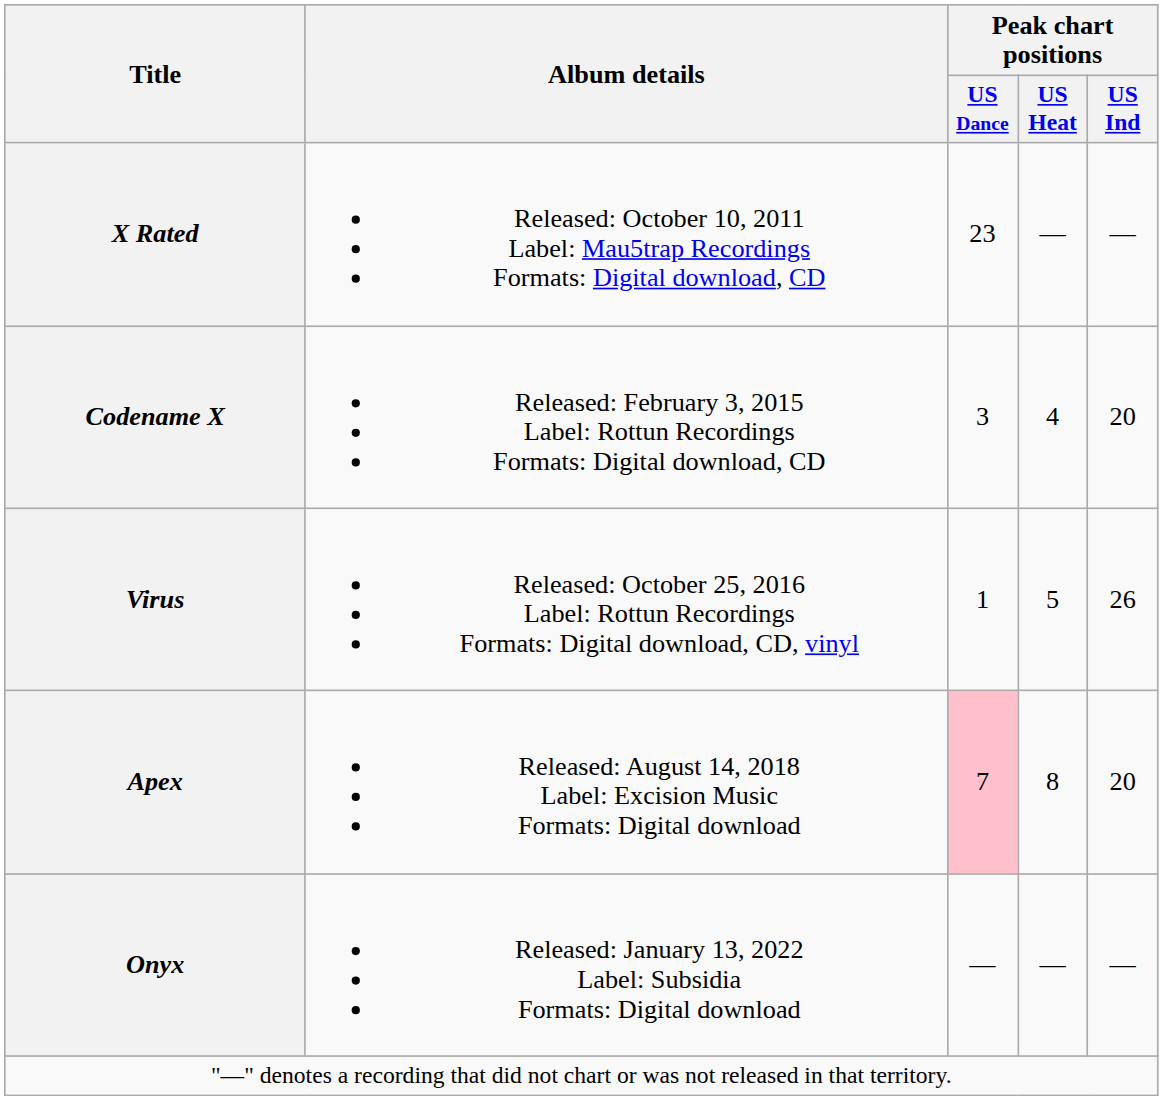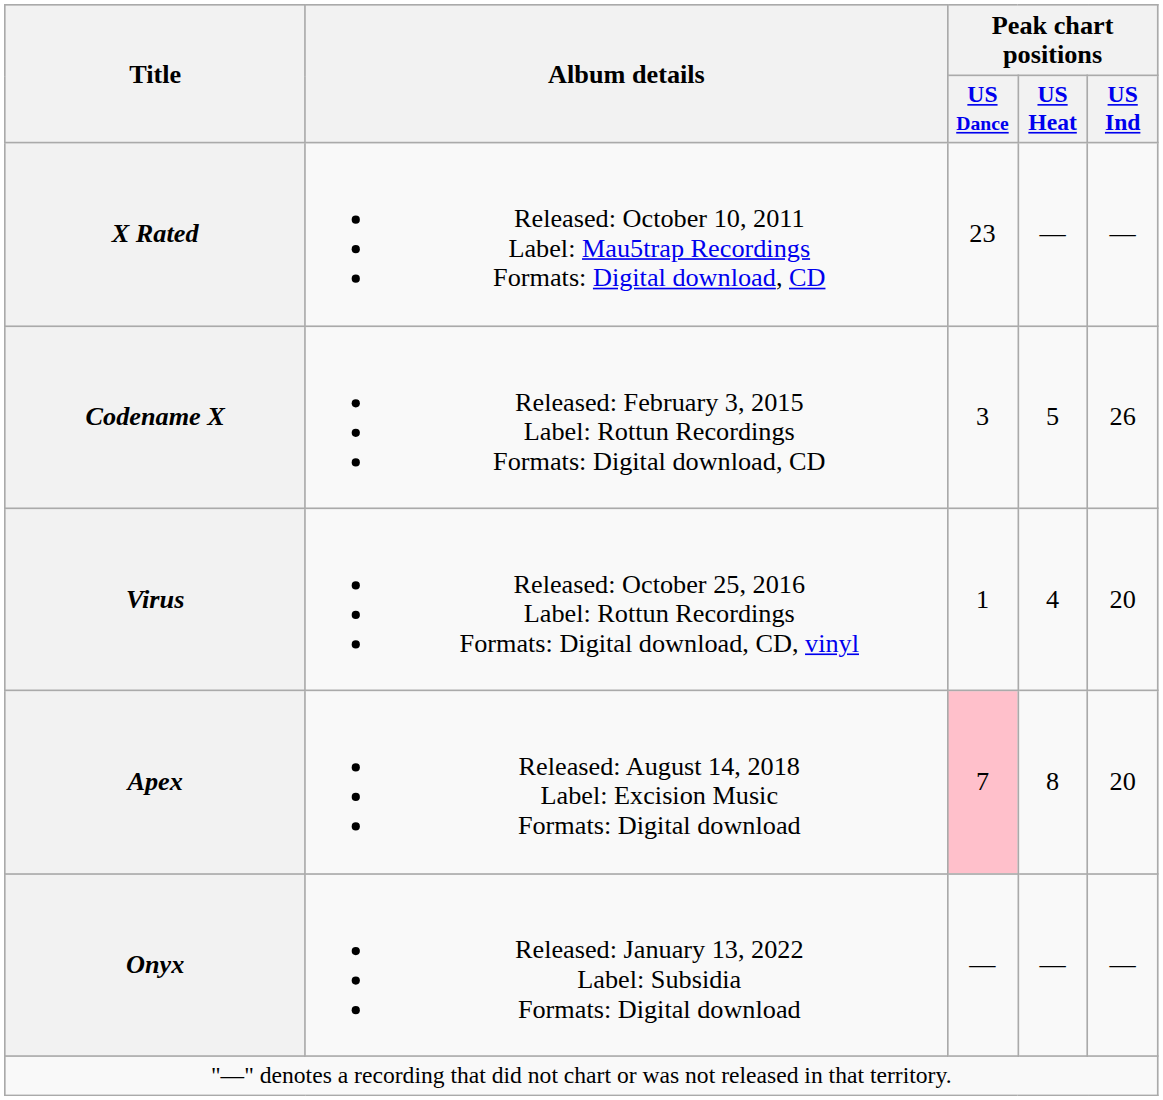Codename X | Peak chart positions / US Heat: 4 -> 5
Codename X | Peak chart positions / US Ind: 20 -> 26
Virus | Peak chart positions / US Heat: 5 -> 4
Virus | Peak chart positions / US Ind: 26 -> 20
